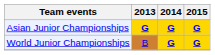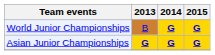rows swapped: World Junior Championships <-> Asian Junior Championships
